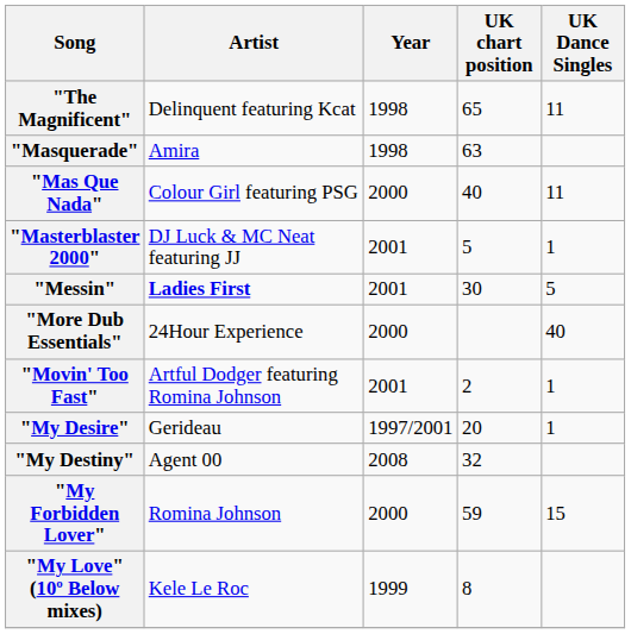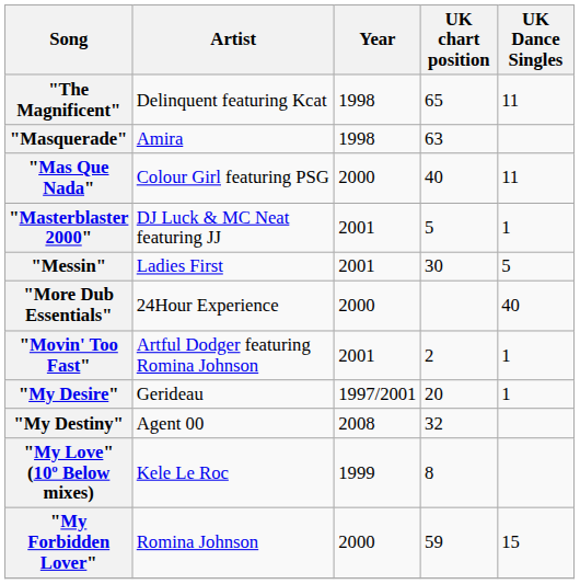"Messin" | Artist: bold -> normal
rows swapped: "My Forbidden Lover" <-> "My Love" (10º Below mixes)
